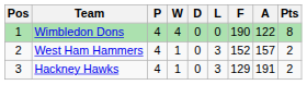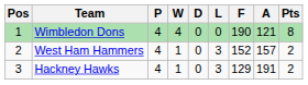Wimbledon Dons | A: 122 -> 121
